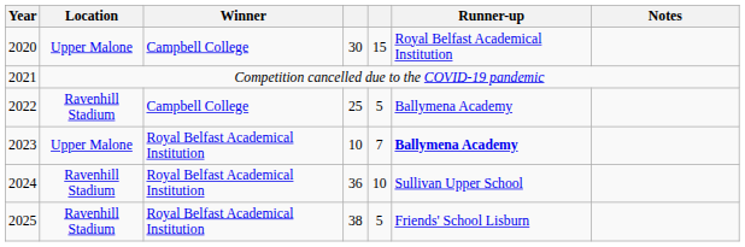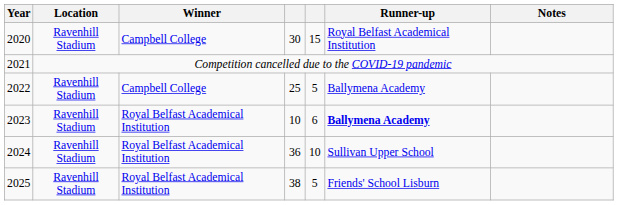2020 | Location: Upper Malone -> Ravenhill Stadium
2023 | Location: Upper Malone -> Ravenhill Stadium
2023 | column 5: 7 -> 6
